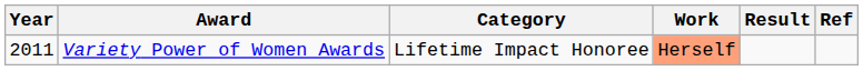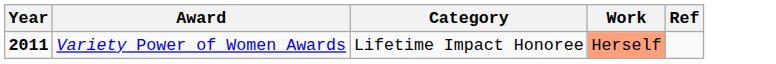- column: Result
Variety Power of Women Awards | Year: normal -> bold
